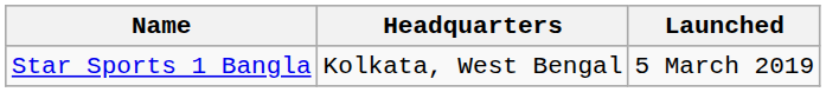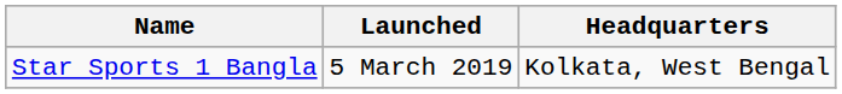columns swapped: Launched <-> Headquarters
